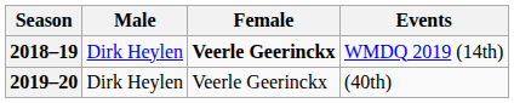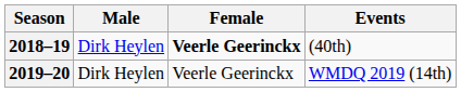2018–19 | Events: WMDQ 2019 (14th) -> (40th)
2019–20 | Events: (40th) -> WMDQ 2019 (14th)
